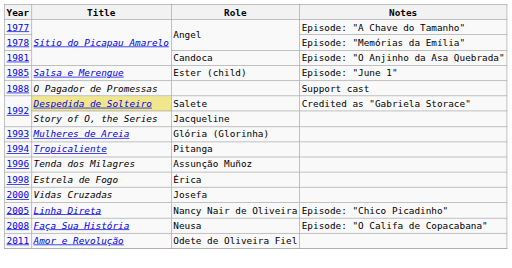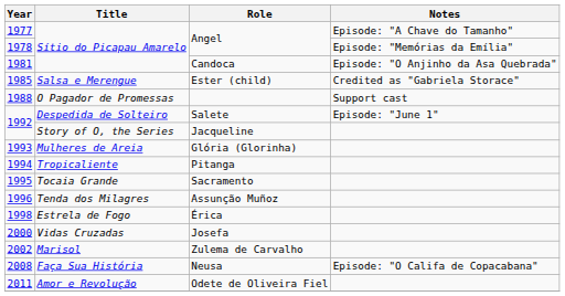Ester (child) | Notes: Episode: "June 1" -> Credited as "Gabriela Storace"
Salete | Title: khaki background -> no background
Salete | Notes: Credited as "Gabriela Storace" -> Episode: "June 1"
+ row: 1995 | Tocaia Grande | Sacramento
+ row: 2002 | Marisol | Zulema de Carvalho
- row: 2005 | Linha Direta | Nancy Nair de Oliveira | Episode: "Chico Picadinho"
